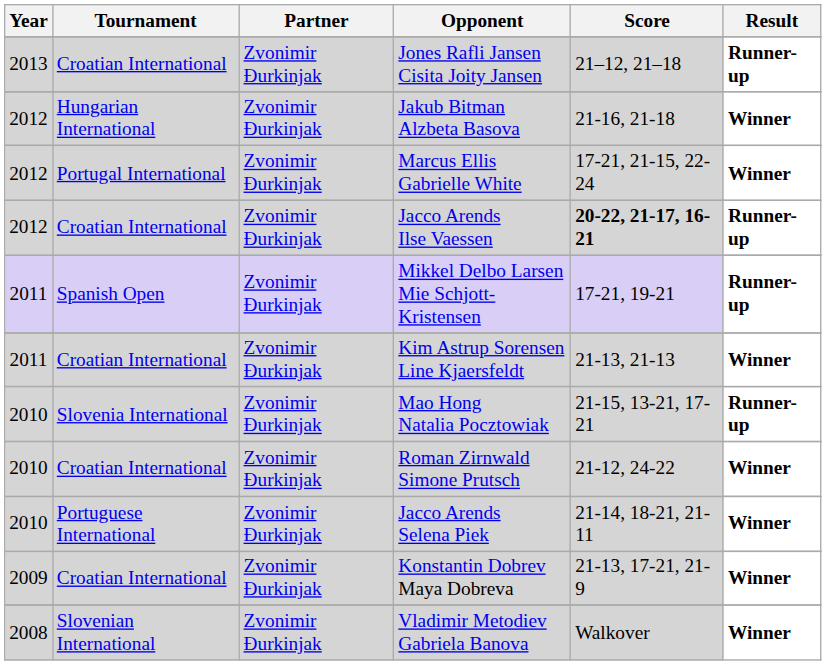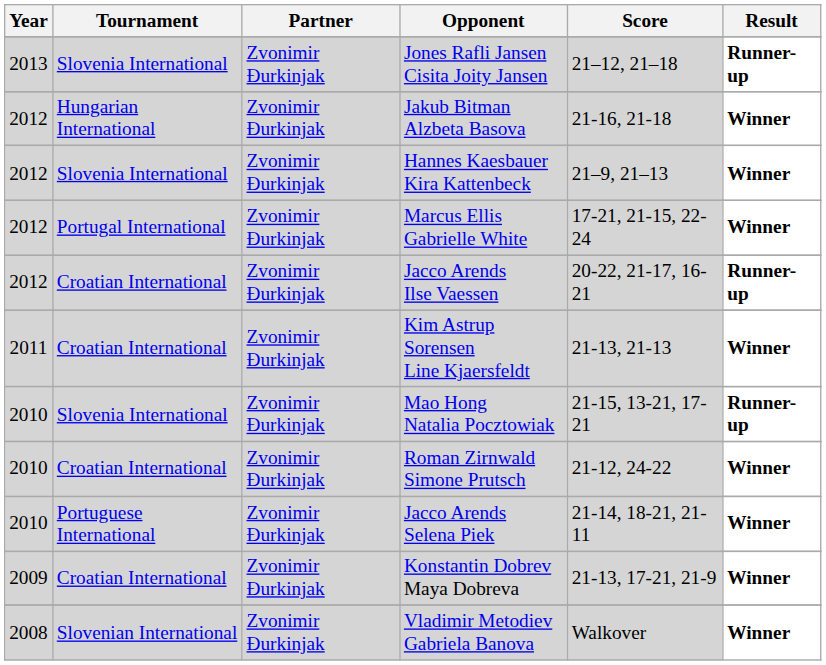Jones Rafli Jansen Cisita Joity Jansen | Tournament: Croatian International -> Slovenia International
+ row: 2012 | Slovenia International | Zvonimir Đurkinjak | Hannes Kaesbauer Kira Kattenbeck | 21–9, 21–13 | Winner
Jacco Arends Ilse Vaessen | Score: bold -> normal
- row: 2011 | Spanish Open | Zvonimir Đurkinjak | Mikkel Delbo Larsen Mie Schjott-Kristensen | 17-21, 19-21 | Runner-up
